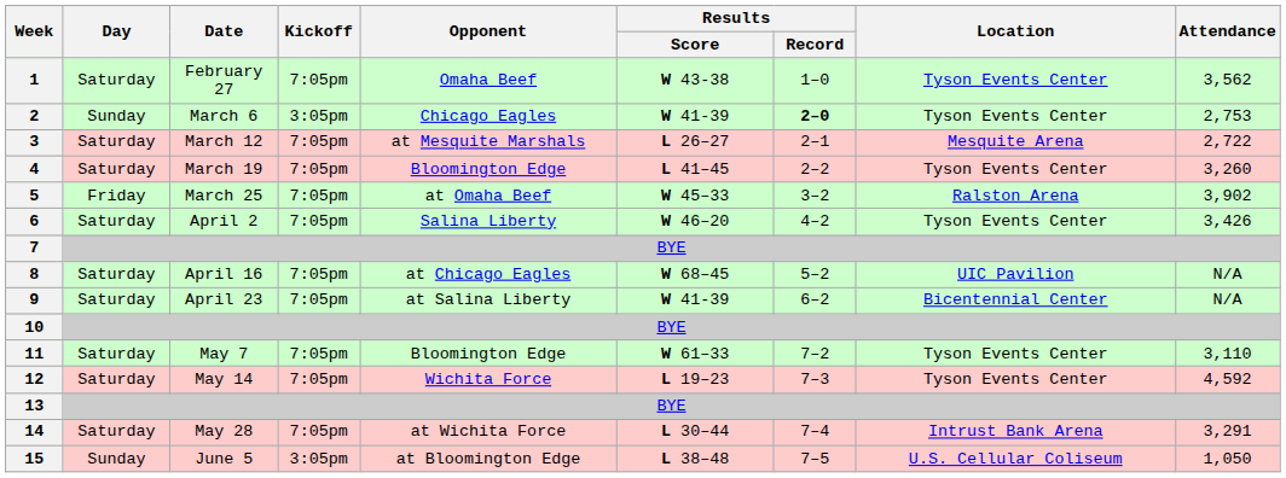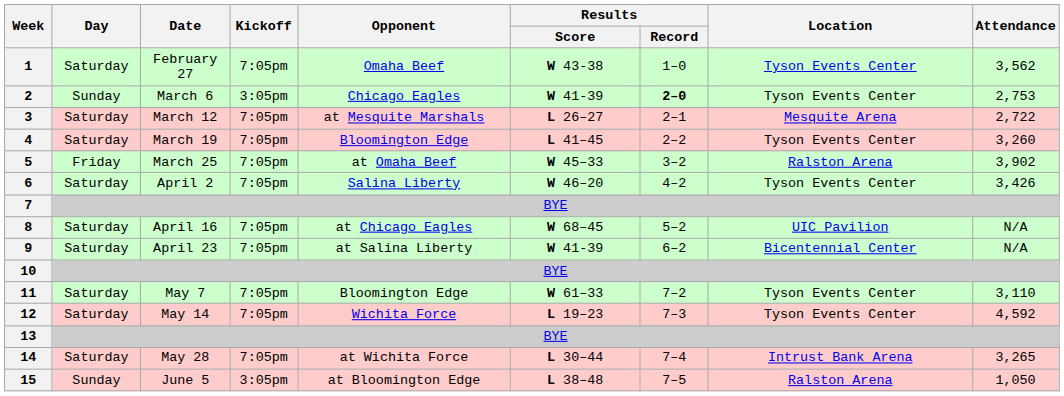14 | Attendance: 3,291 -> 3,265
15 | Location: U.S. Cellular Coliseum -> Ralston Arena
